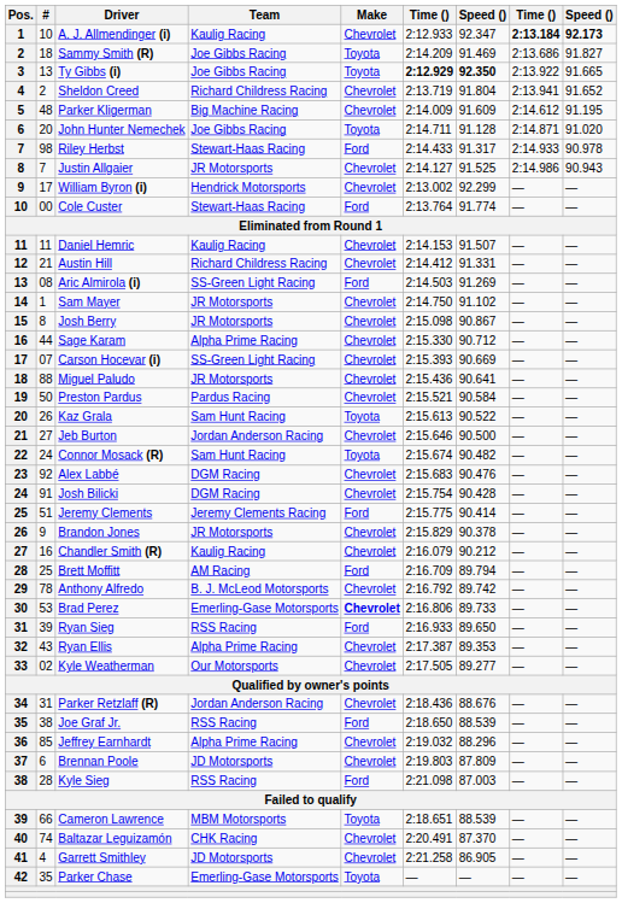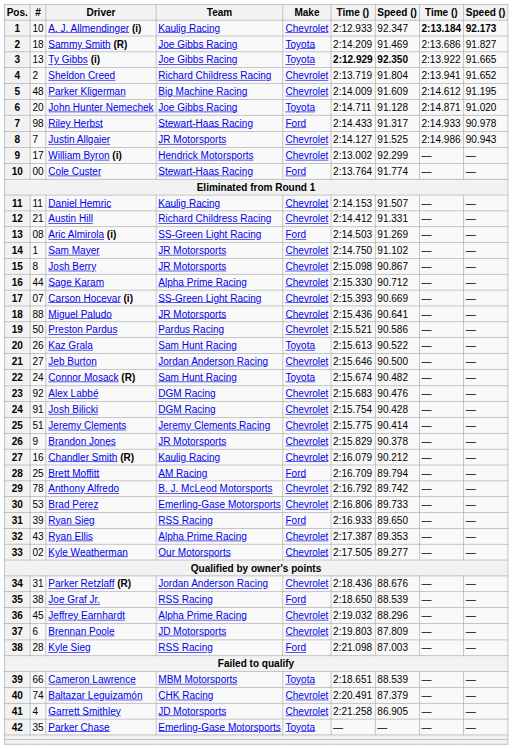Preston Pardus | column 7: 90.584 -> 90.586
Jeremy Clements | Make: Ford -> Chevrolet
Brad Perez | Make: bold -> normal
Jeffrey Earnhardt | #: 85 -> 45
Baltazar Leguizamón | column 7: 87.370 -> 87.379
